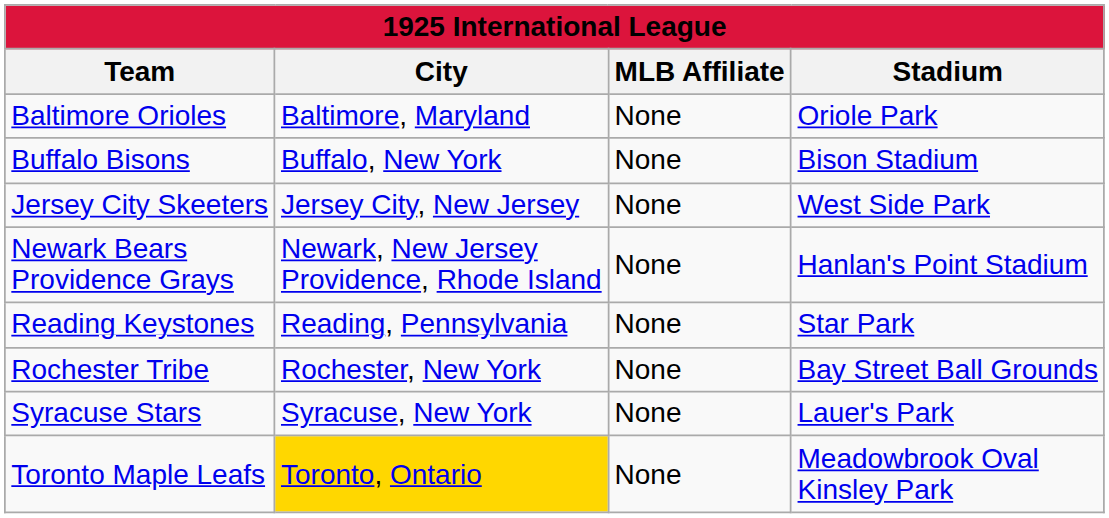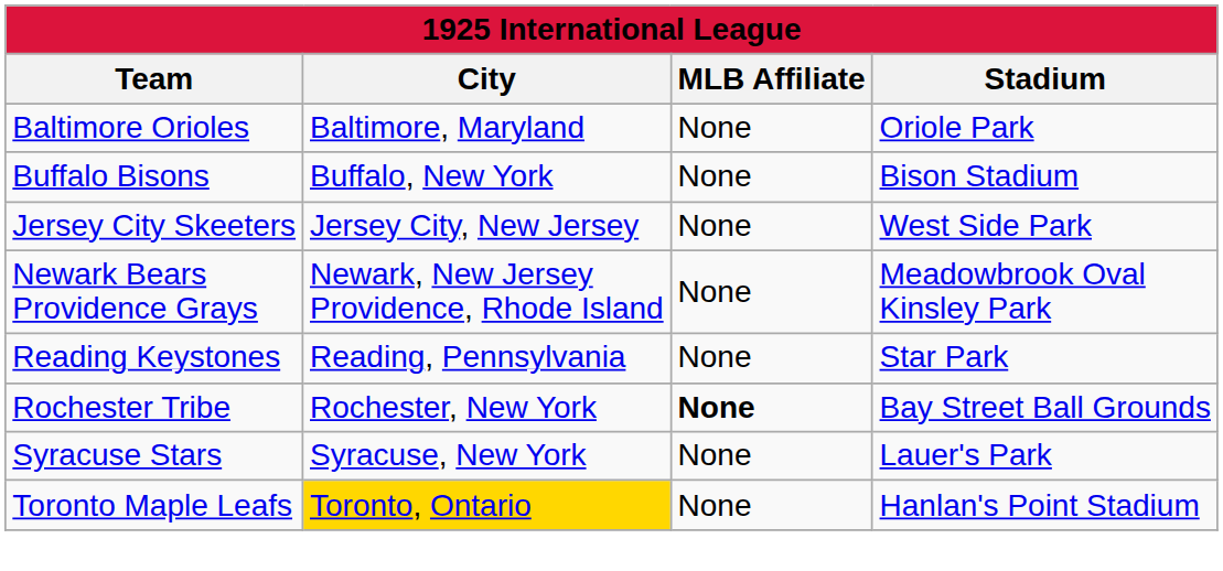Newark Bears Providence Grays | Stadium: Hanlan's Point Stadium -> Meadowbrook Oval Kinsley Park
Rochester Tribe | MLB Affiliate: normal -> bold
Toronto Maple Leafs | Stadium: Meadowbrook Oval Kinsley Park -> Hanlan's Point Stadium
